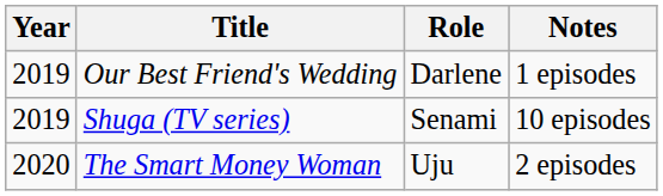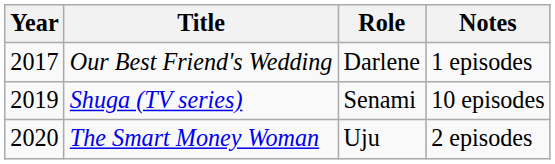Our Best Friend's Wedding | Year: 2019 -> 2017
